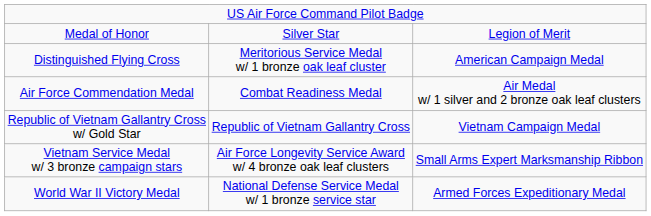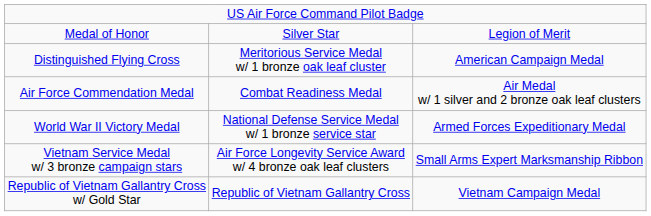rows swapped: World War II Victory Medal <-> Republic of Vietnam Gallantry Cross w/ Gold Star
